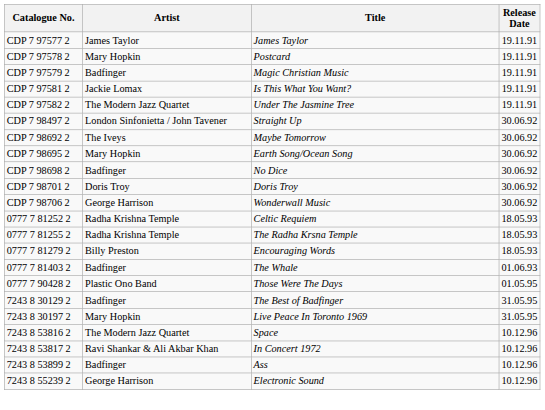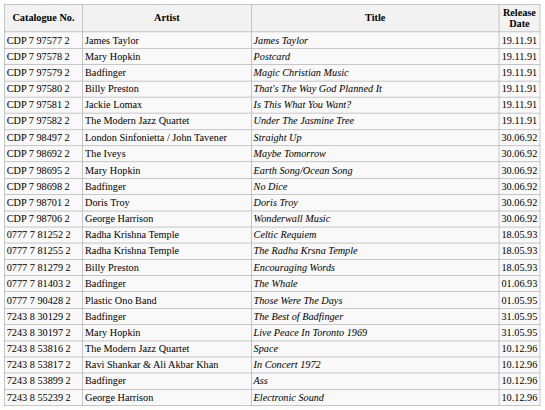+ row: CDP 7 97580 2 | Billy Preston | That's The Way God Planned It | 19.11.91
